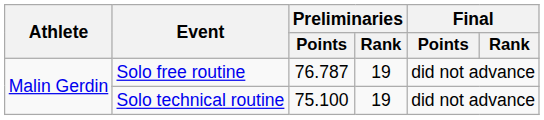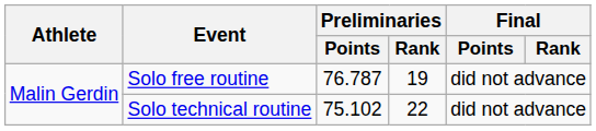Solo technical routine | Preliminaries / Points: 75.100 -> 75.102
Solo technical routine | Preliminaries / Rank: 19 -> 22
